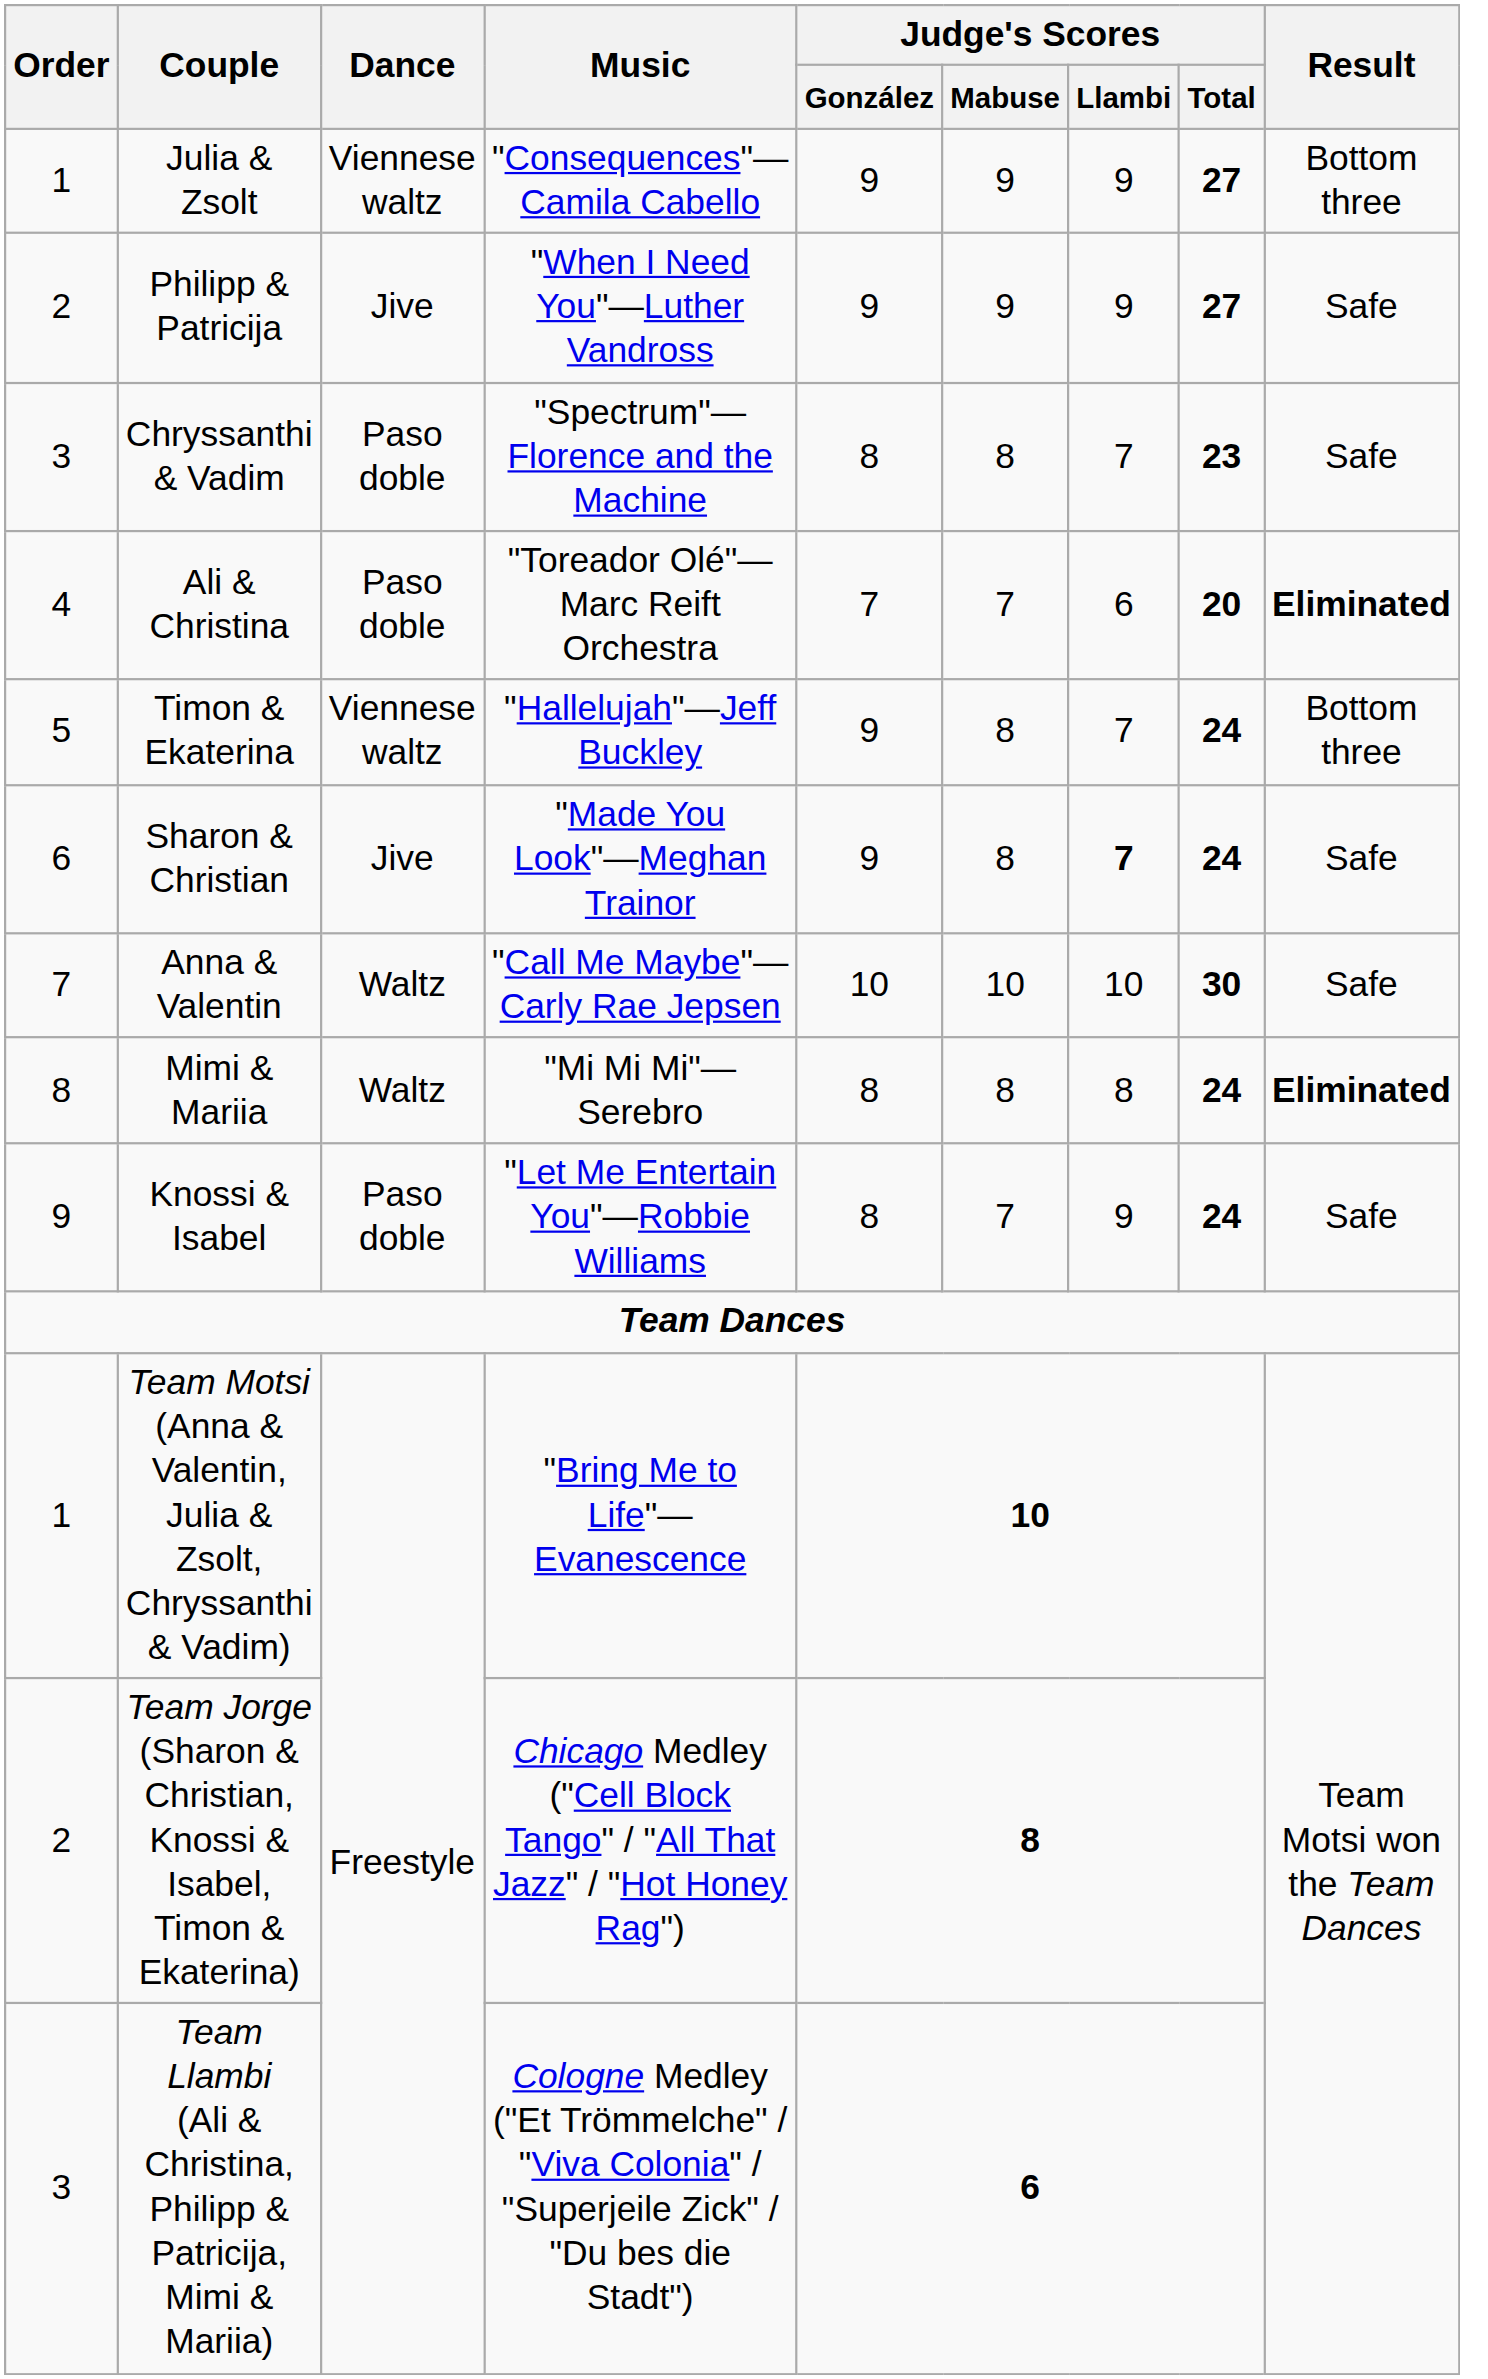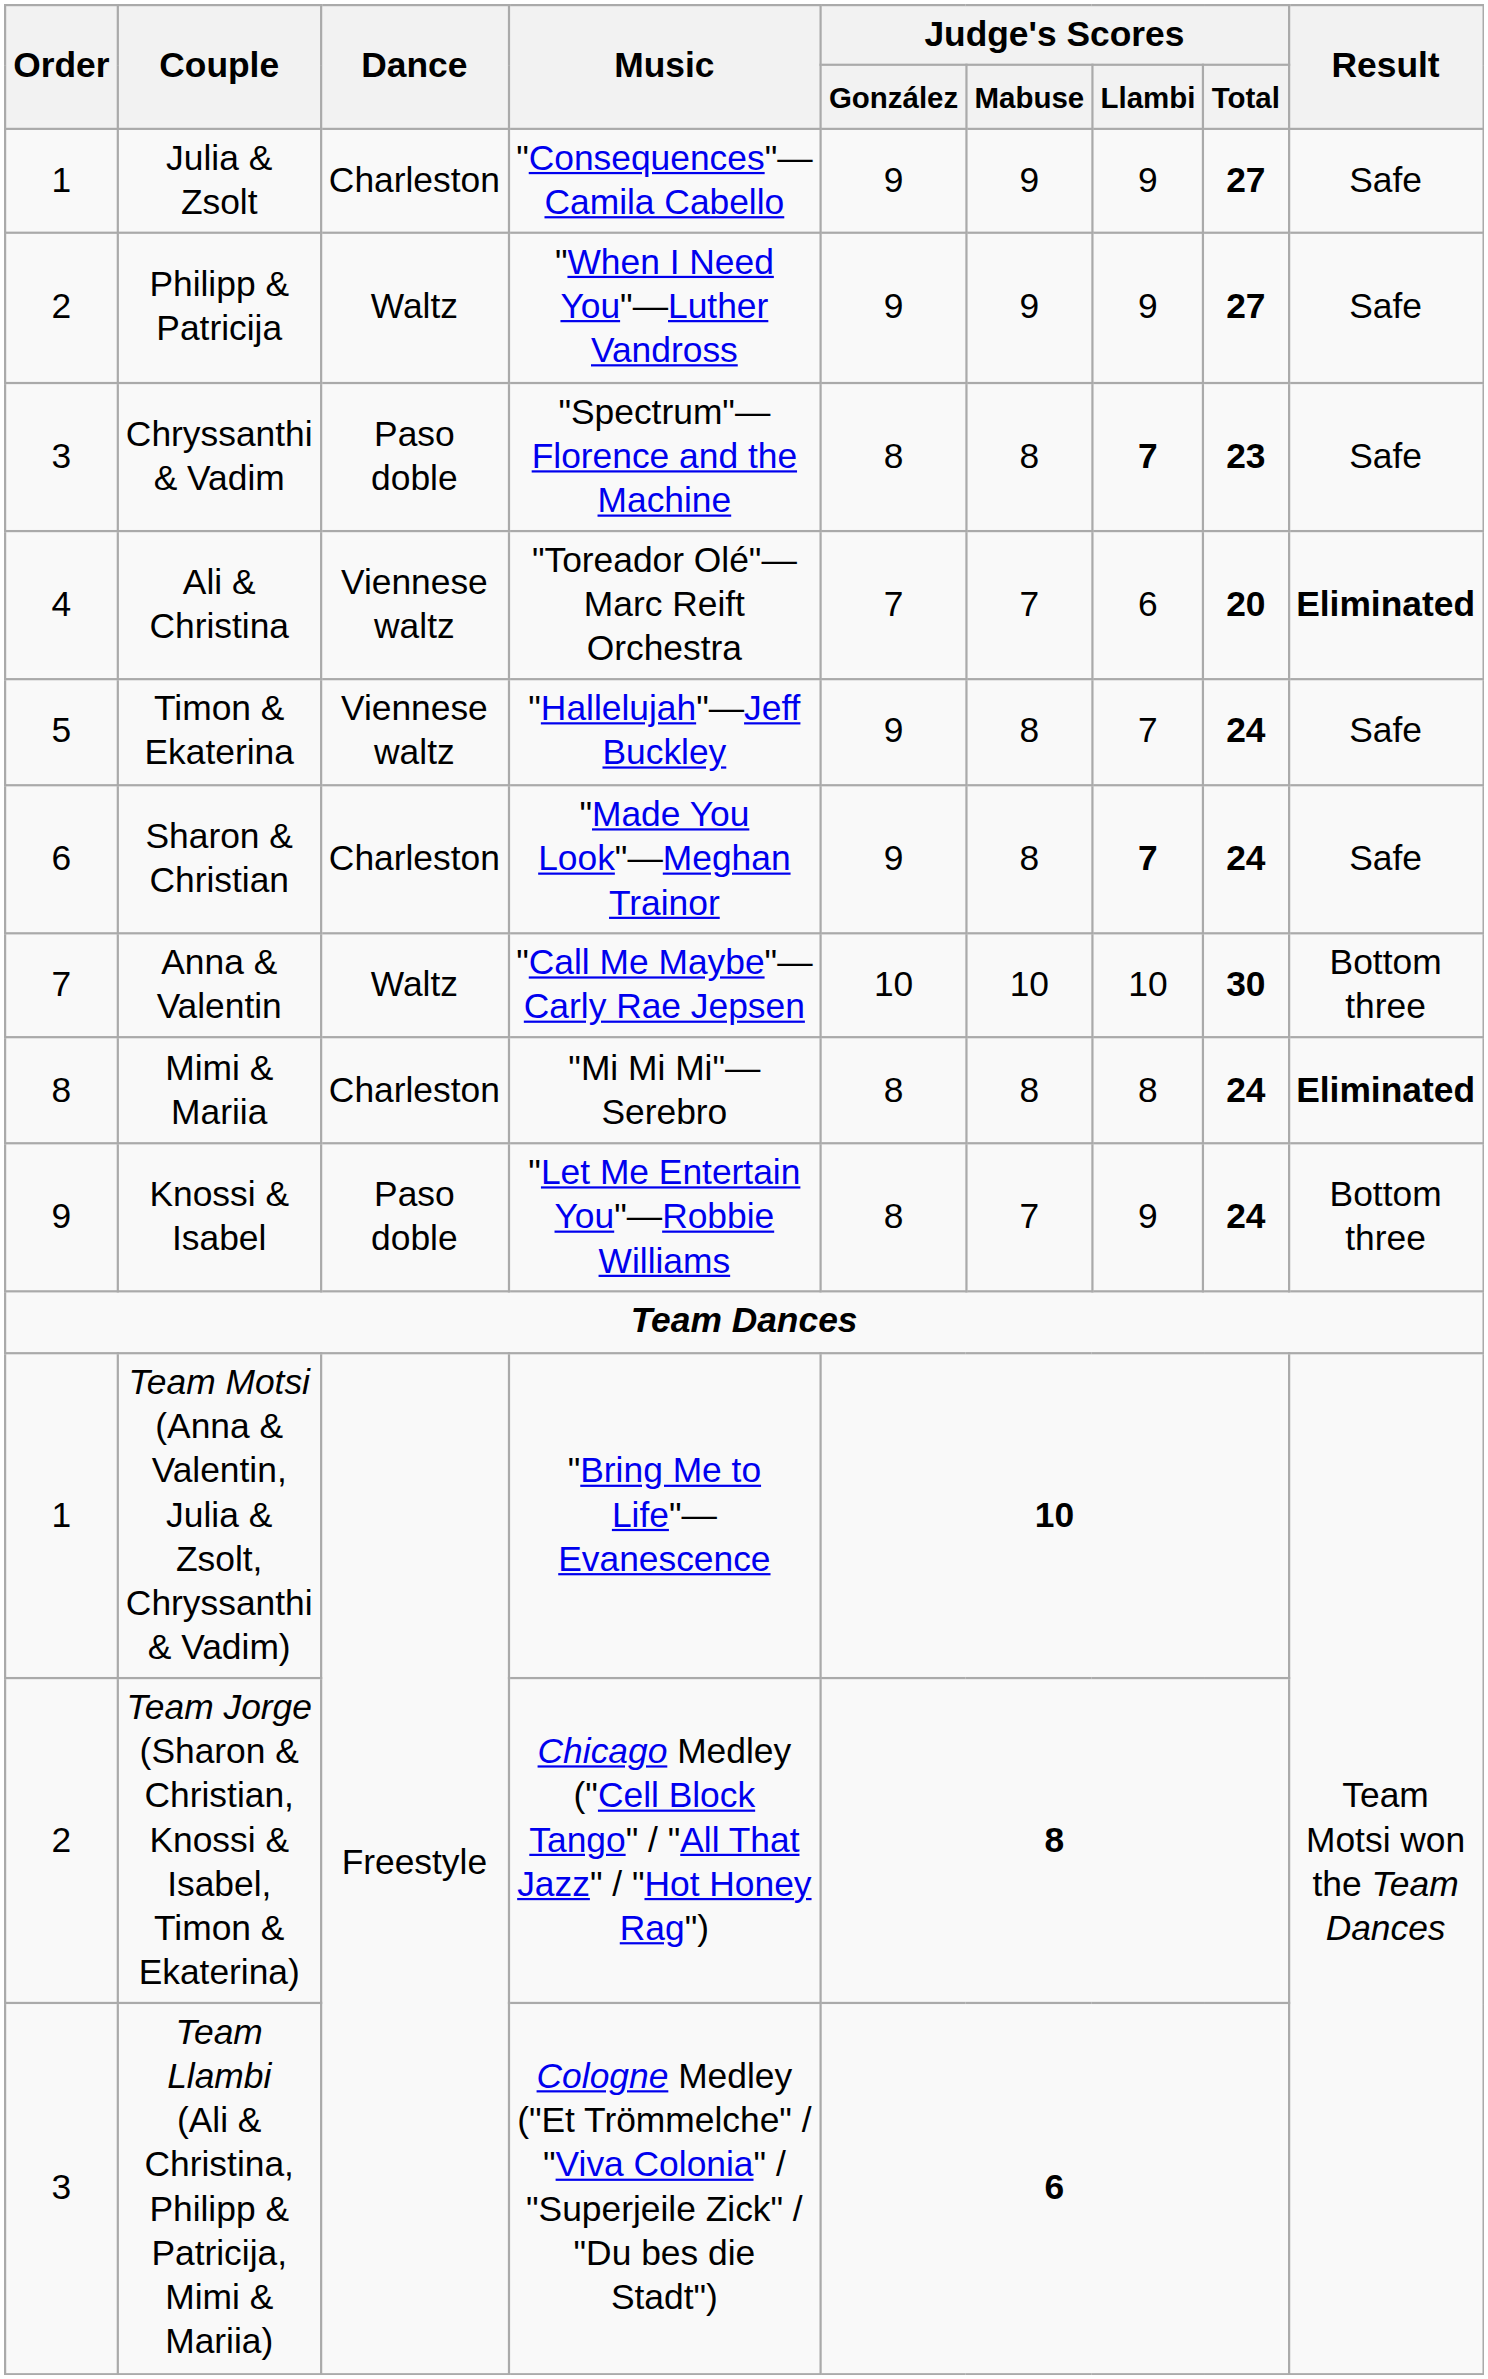Julia & Zsolt | Dance: Viennese waltz -> Charleston
Julia & Zsolt | Result: Bottom three -> Safe
Philipp & Patricija | Dance: Jive -> Waltz
Chryssanthi & Vadim | Judge's Scores / Llambi: normal -> bold
Ali & Christina | Dance: Paso doble -> Viennese waltz
Timon & Ekaterina | Result: Bottom three -> Safe
Sharon & Christian | Dance: Jive -> Charleston
Anna & Valentin | Result: Safe -> Bottom three
Mimi & Mariia | Dance: Waltz -> Charleston
Knossi & Isabel | Result: Safe -> Bottom three
